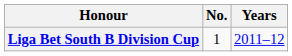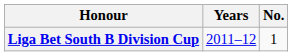columns swapped: No. <-> Years
